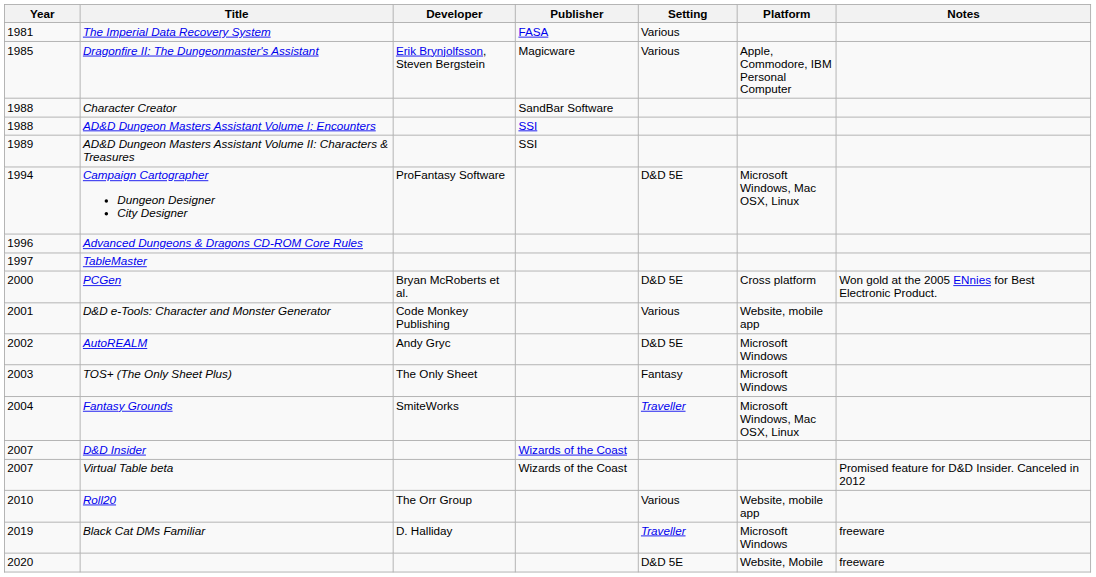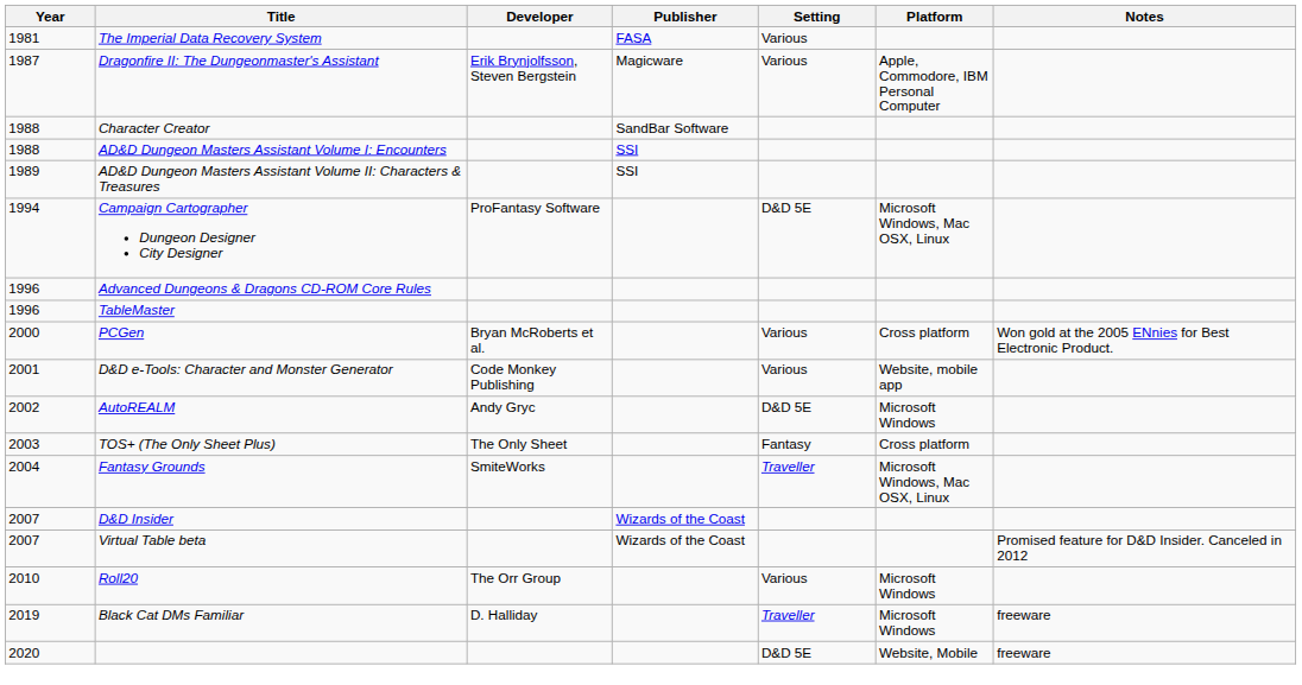Dragonfire II: The Dungeonmaster's Assistant | Year: 1985 -> 1987
TableMaster | Year: 1997 -> 1996
PCGen | Setting: D&D 5E -> Various
TOS+ (The Only Sheet Plus) | Platform: Microsoft Windows -> Cross platform
Roll20 | Platform: Website, mobile app -> Microsoft Windows
